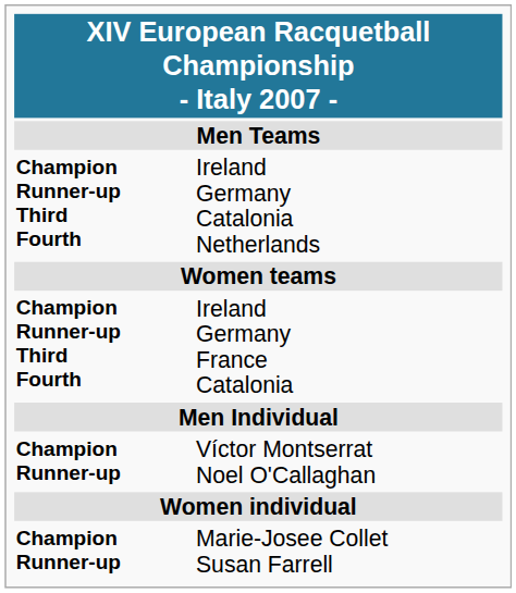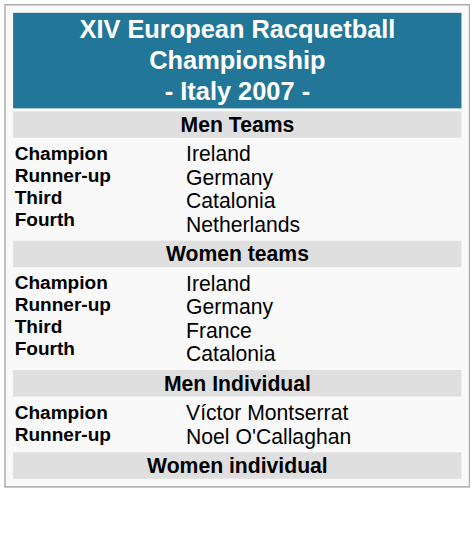- row: Champion Runner-up | Marie-Josee Collet Susan Farrell
